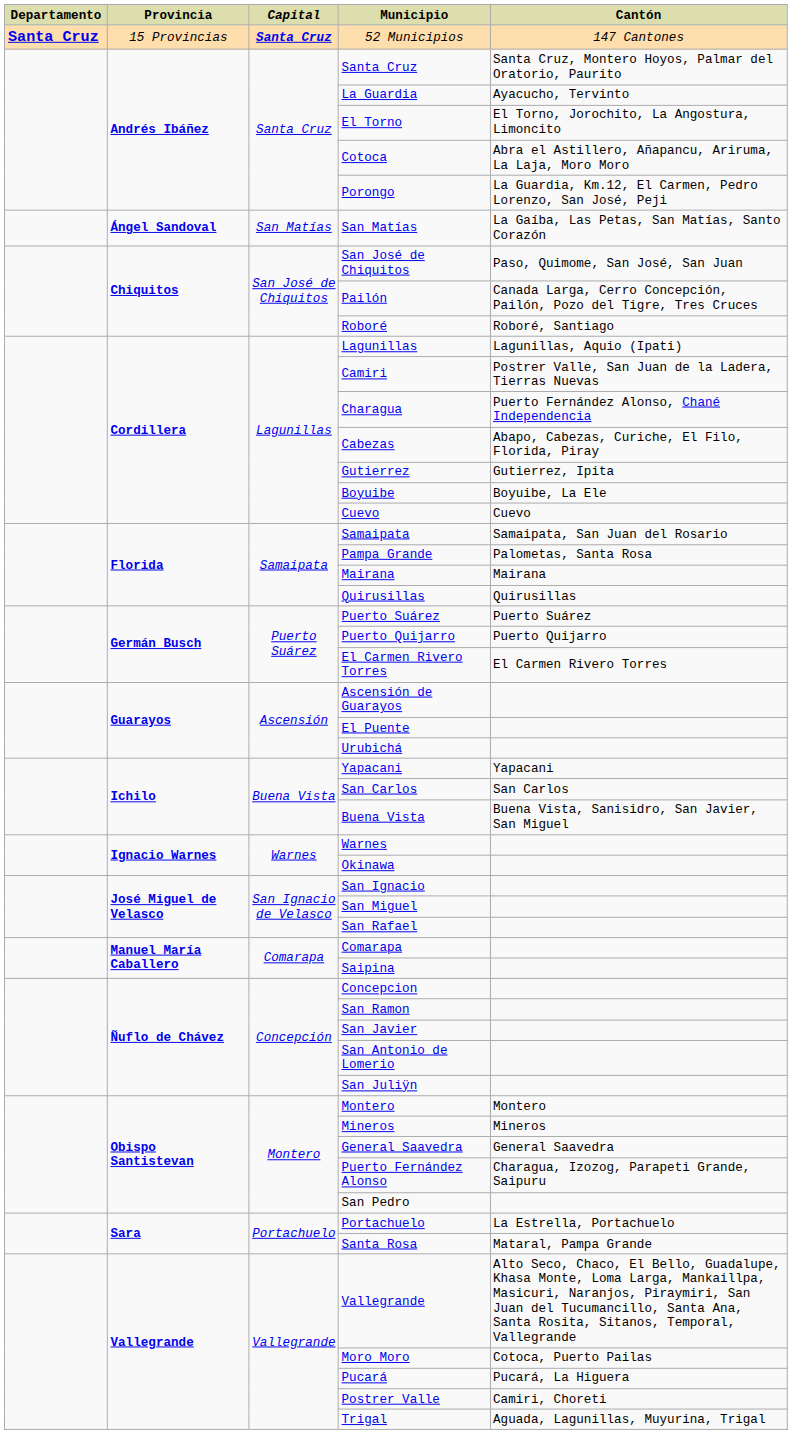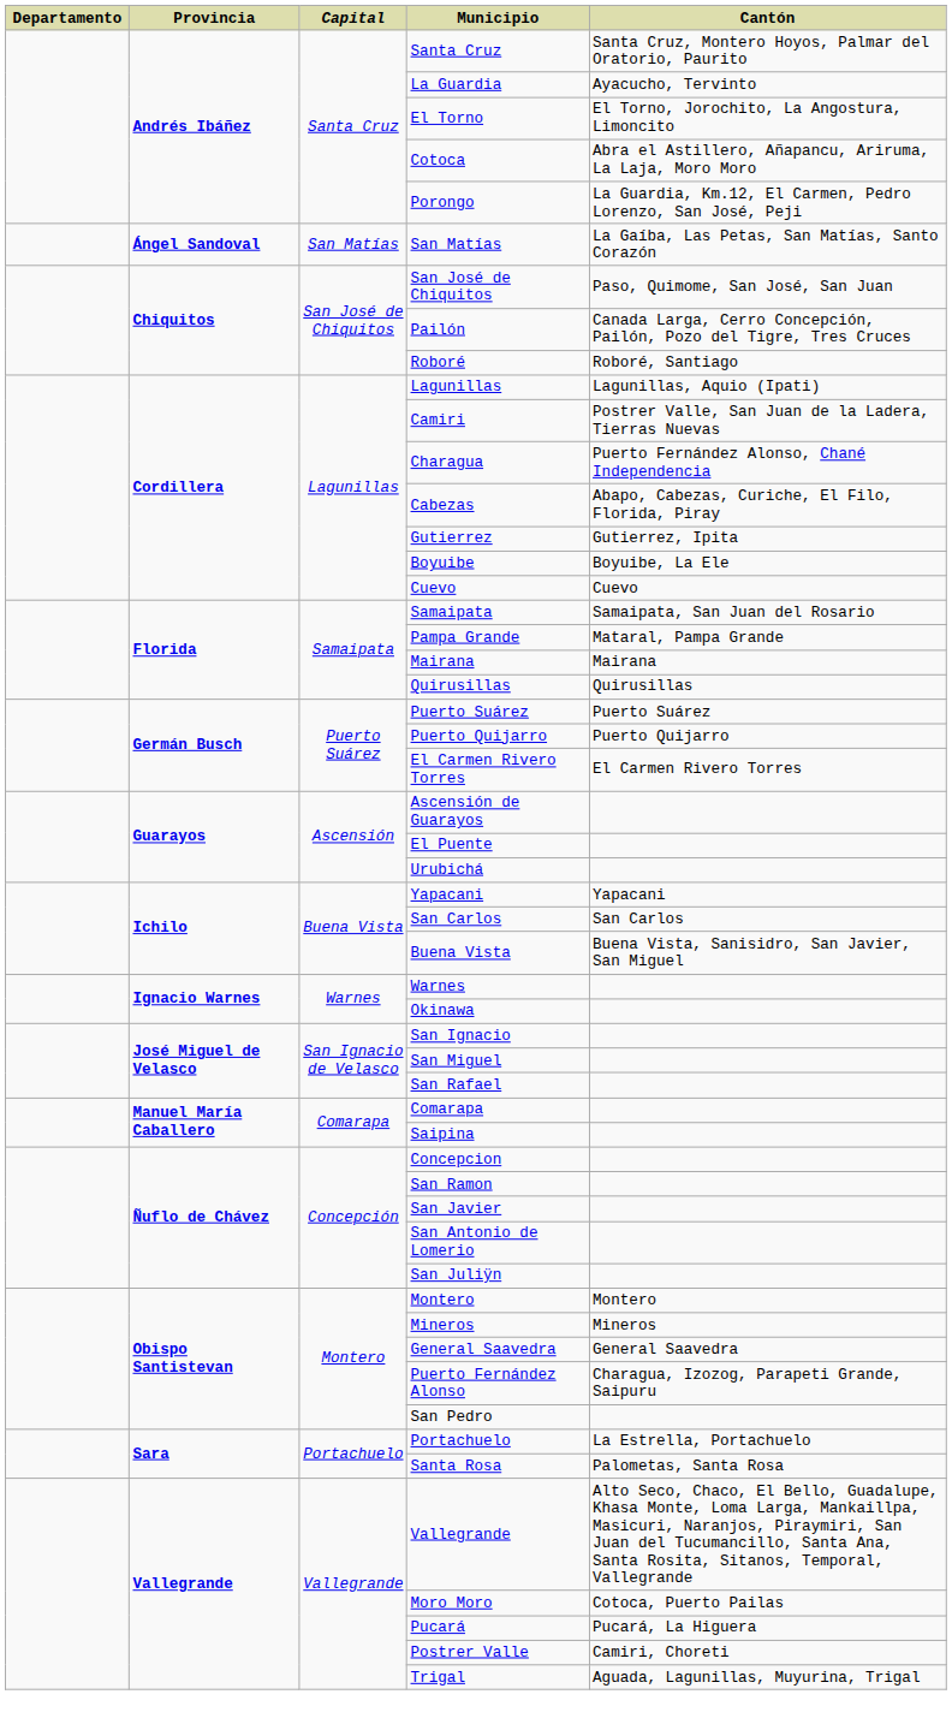- row: Santa Cruz | 15 Provincias | Santa Cruz | 52 Municipios | 147 Cantones
Pampa Grande | Cantón: Palometas, Santa Rosa -> Mataral, Pampa Grande
Santa Rosa | Cantón: Mataral, Pampa Grande -> Palometas, Santa Rosa
